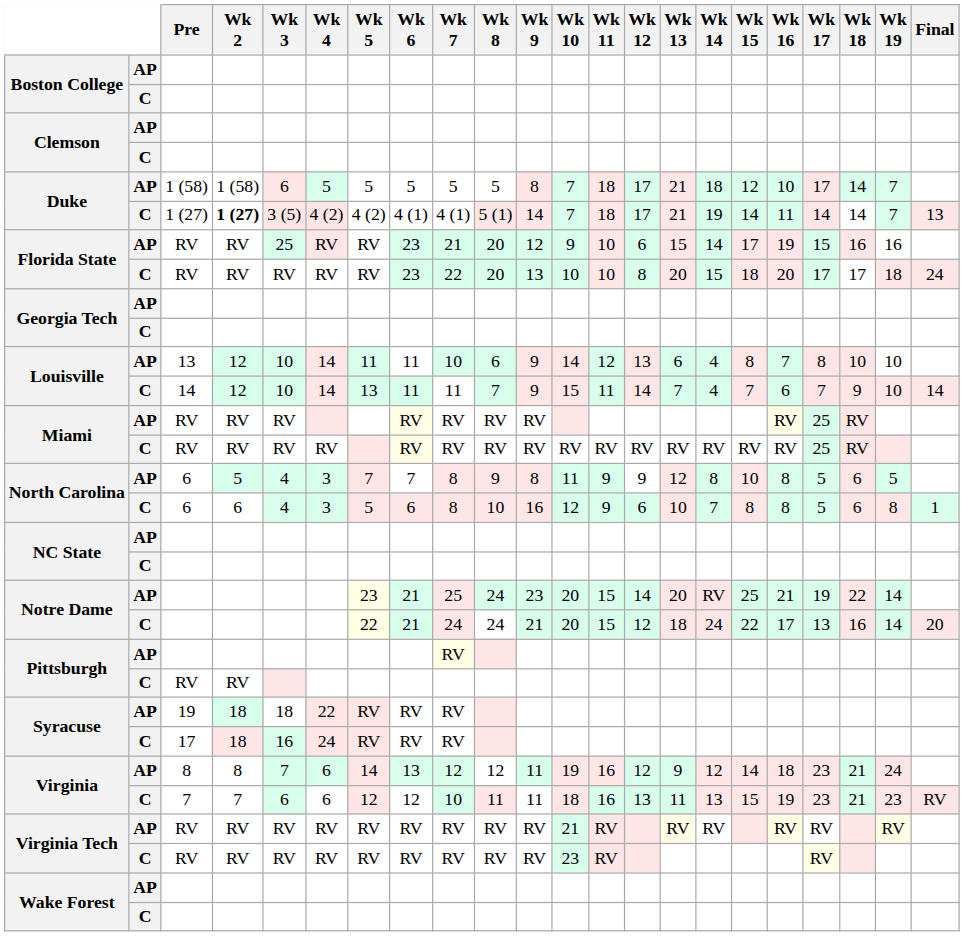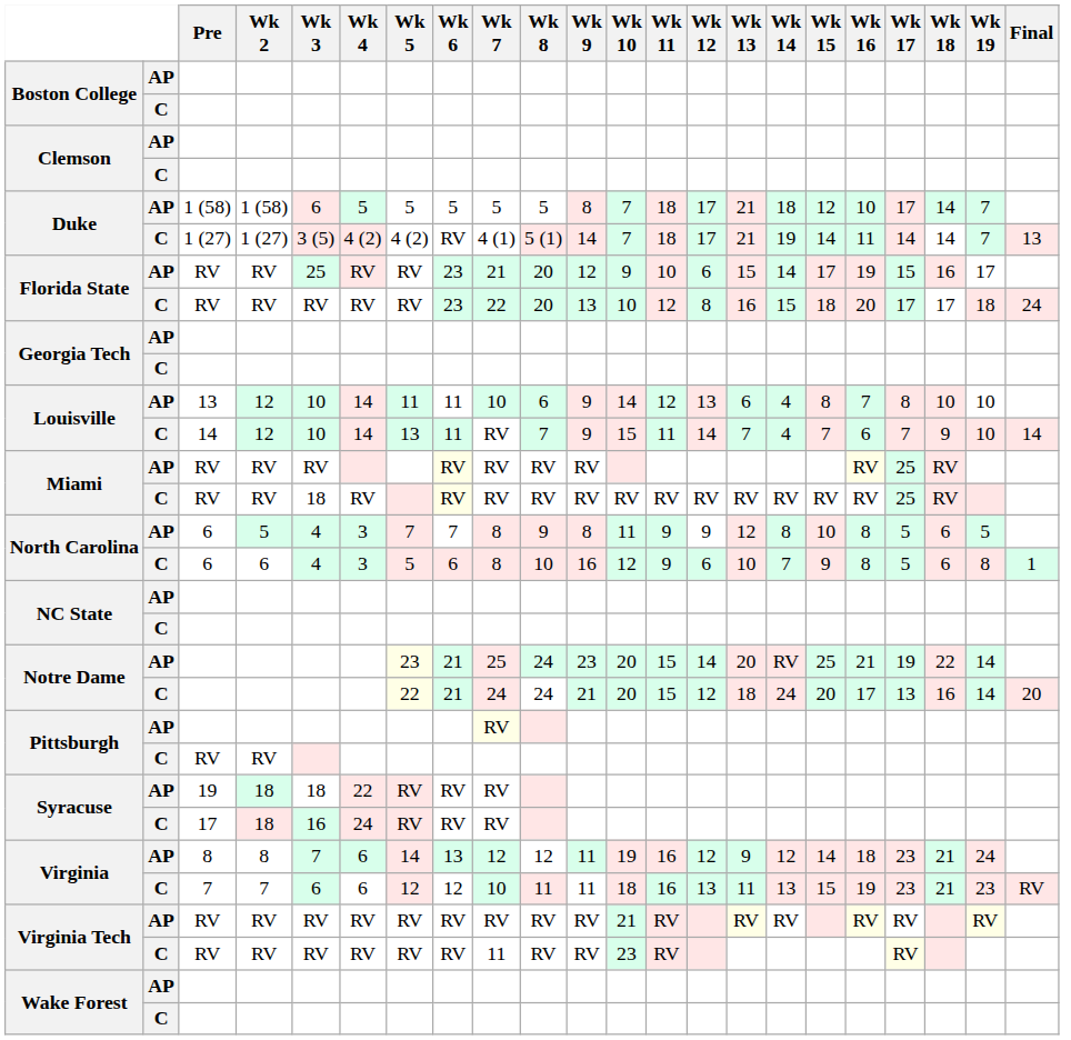Duke / C | Wk 2: bold -> normal
Duke / C | Wk 6: 4 (1) -> RV
Florida State / AP | Wk 19: 16 -> 17
Florida State / C | Wk 11: 10 -> 12
Florida State / C | Wk 13: 20 -> 16
Louisville / C | Wk 7: 11 -> RV
Miami / C | Wk 3: RV -> 18
North Carolina / C | Wk 15: 8 -> 9
Notre Dame / C | Wk 15: 22 -> 20
Virginia Tech / C | Wk 7: RV -> 11
